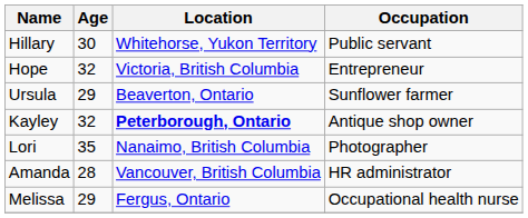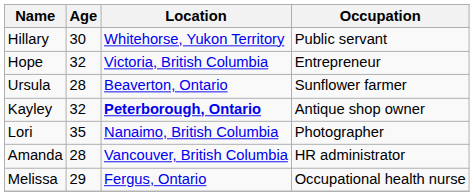Ursula | Age: 29 -> 28
